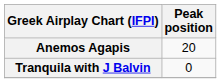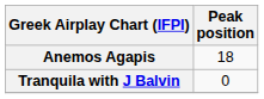Anemos Agapis | Peak position: 20 -> 18
